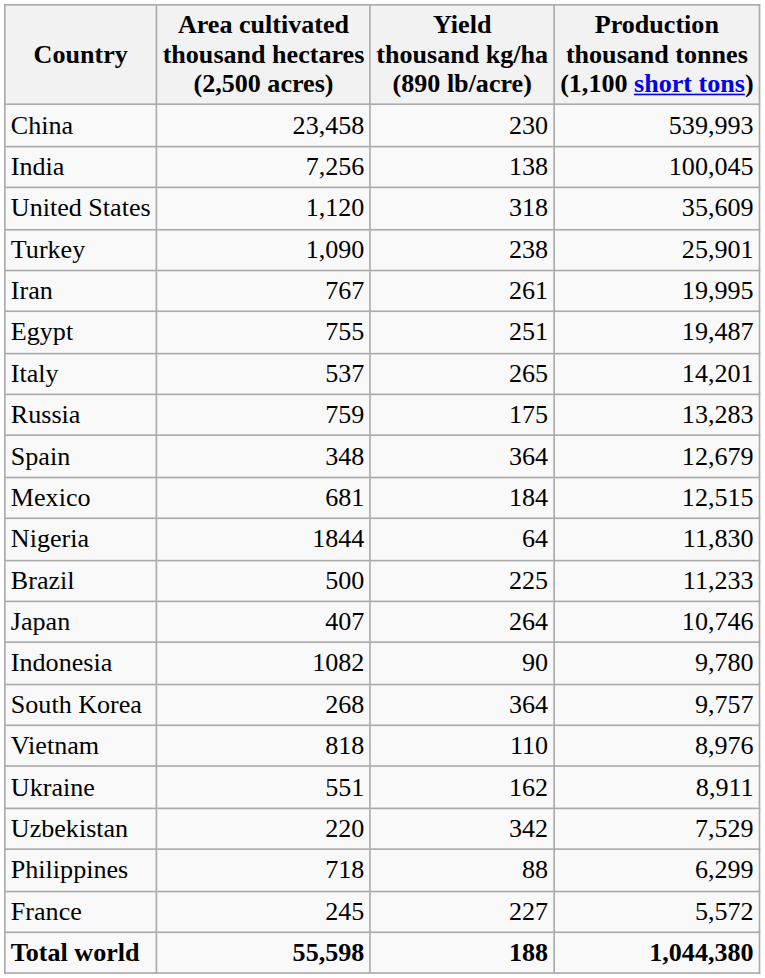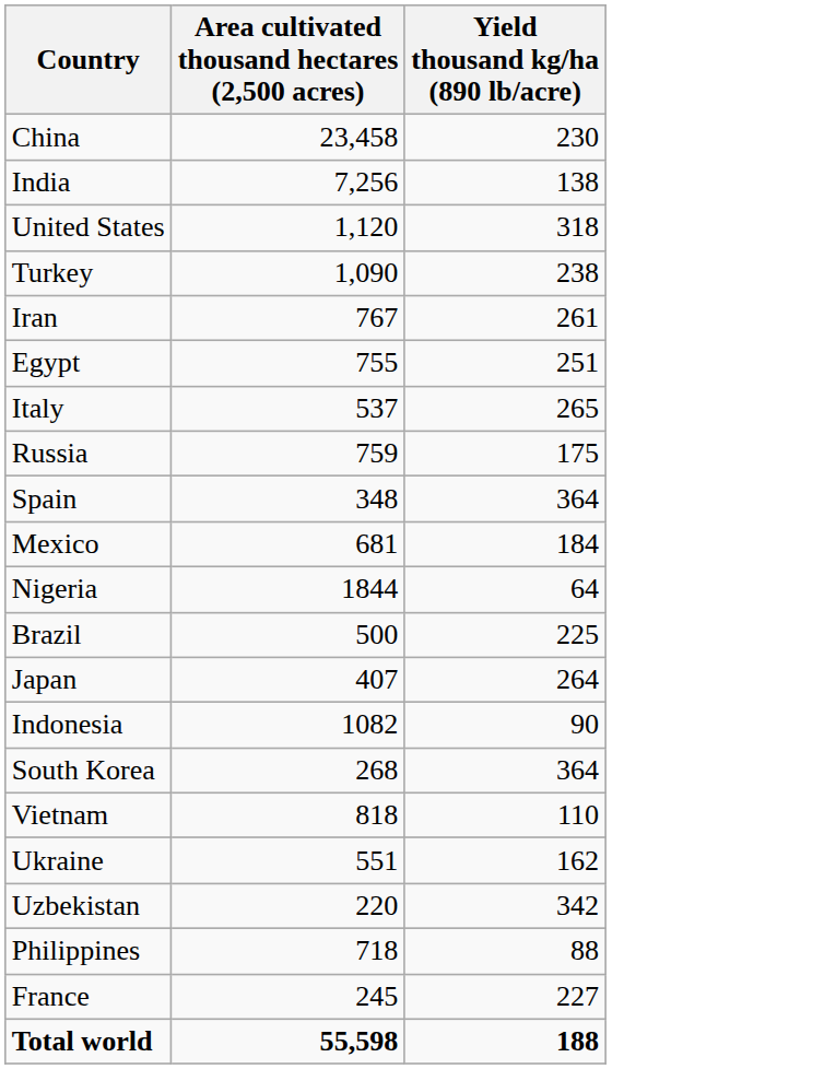- column: Production thousand tonnes (1,100 short tons) | 539,993 | 100,045 | 35,609 | 25,901 | 19,995 | 19,487 | 14,201 | 13,283 | 12,679 | 12,515 | 11,830 | 11,233 | 10,746 | 9,780 | 9,757 | 8,976 | 8,911 | 7,529 | 6,299 | 5,572 | 1,044,380
